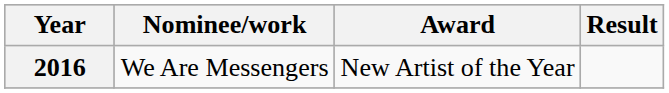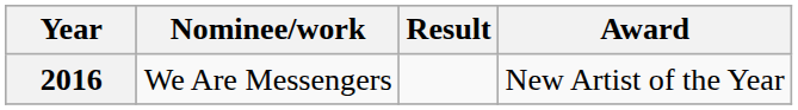columns swapped: Award <-> Result
